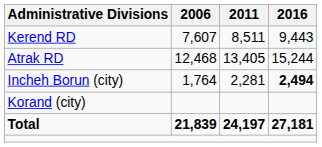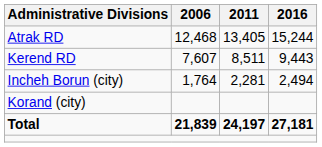rows swapped: Atrak RD <-> Kerend RD
Incheh Borun (city) | 2016: bold -> normal
